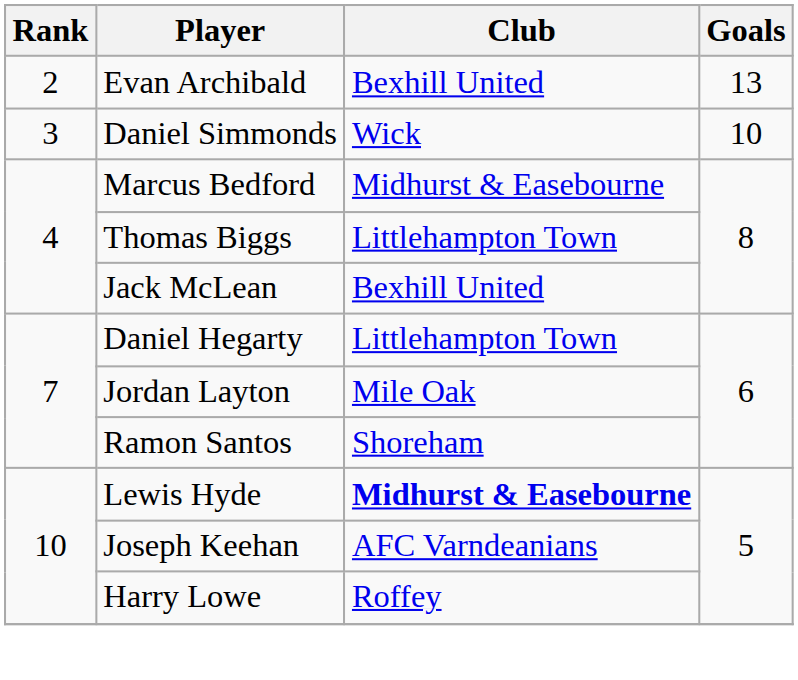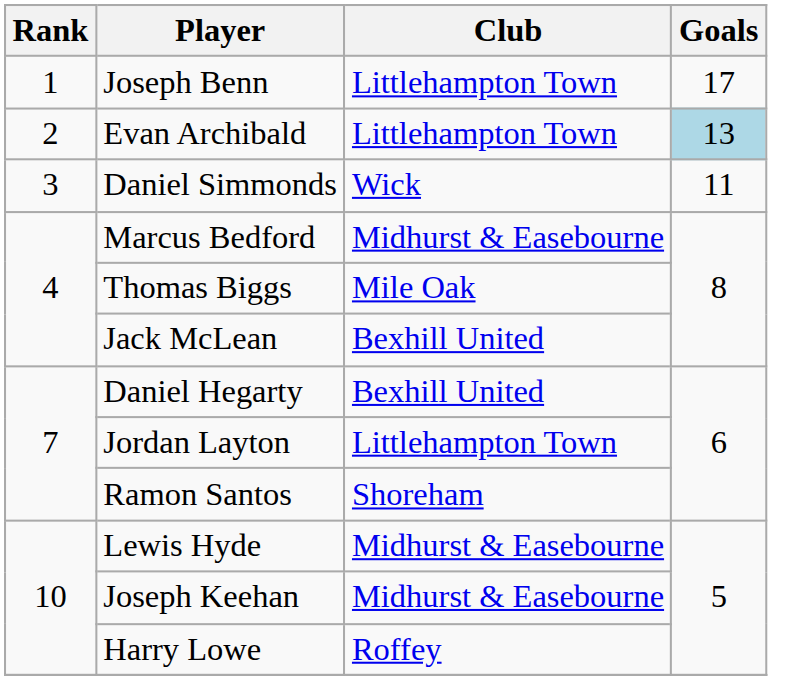+ row: 1 | Joseph Benn | Littlehampton Town | 17
Evan Archibald | Club: Bexhill United -> Littlehampton Town
Evan Archibald | Goals: no background -> lightblue background
Daniel Simmonds | Goals: 10 -> 11
Thomas Biggs | Club: Littlehampton Town -> Mile Oak
Daniel Hegarty | Club: Littlehampton Town -> Bexhill United
Jordan Layton | Club: Mile Oak -> Littlehampton Town
Lewis Hyde | Club: bold -> normal
Joseph Keehan | Club: AFC Varndeanians -> Midhurst & Easebourne
